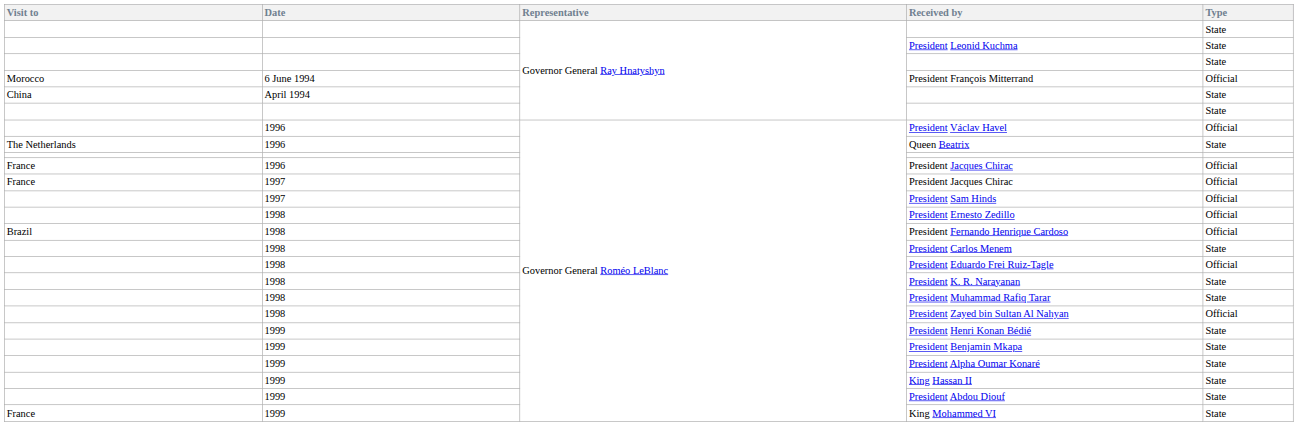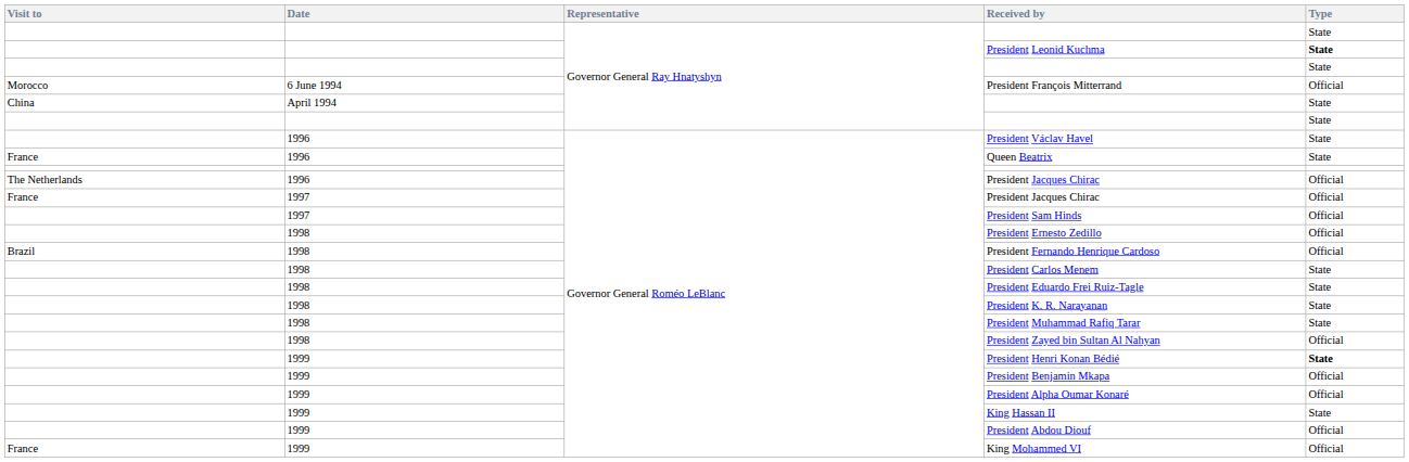President Leonid Kuchma | Type: normal -> bold
President Václav Havel | Type: Official -> State
Queen Beatrix | Visit to: The Netherlands -> France
1996 / President Jacques Chirac | Visit to: France -> The Netherlands
President Eduardo Frei Ruiz-Tagle | Type: Official -> State
President Henri Konan Bédié | Type: normal -> bold
President Benjamin Mkapa | Type: State -> Official
President Alpha Oumar Konaré | Type: State -> Official
President Abdou Diouf | Type: State -> Official
King Mohammed VI | Type: State -> Official
